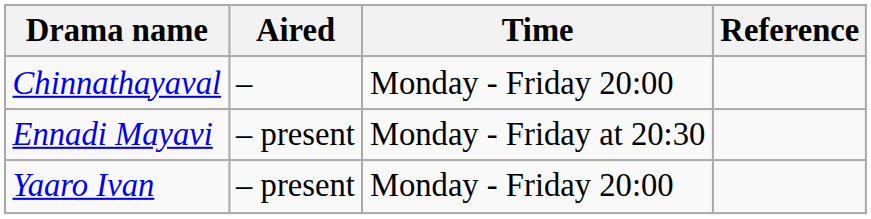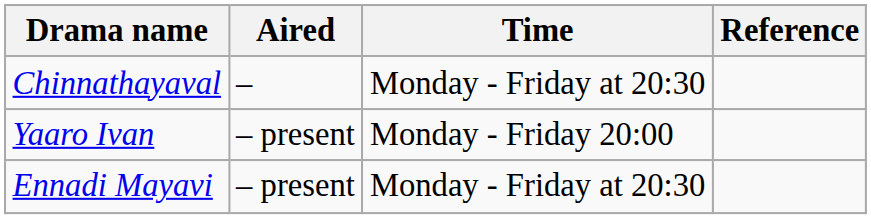Chinnathayaval | Time: Monday - Friday 20:00 -> Monday - Friday at 20:30
rows swapped: Ennadi Mayavi <-> Yaaro Ivan
